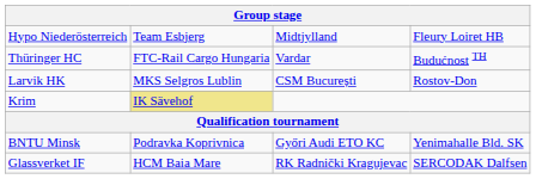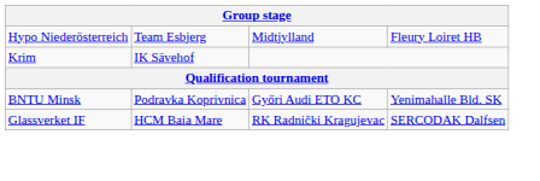- row: Thüringer HC | FTC-Rail Cargo Hungaria | Vardar | Budućnost TH
- row: Larvik HK | MKS Selgros Lublin | CSM București | Rostov-Don
Krim | column 2: khaki background -> no background
